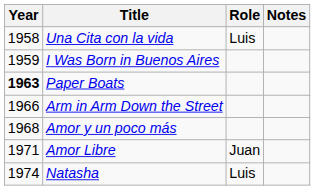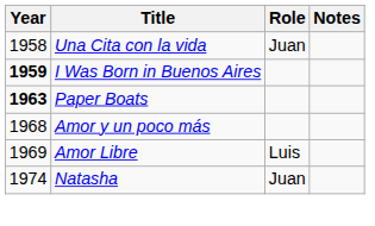Una Cita con la vida | Role: Luis -> Juan
I Was Born in Buenos Aires | Year: normal -> bold
- row: 1966 | Arm in Arm Down the Street
Amor Libre | Year: 1971 -> 1969
Amor Libre | Role: Juan -> Luis
Natasha | Role: Luis -> Juan
